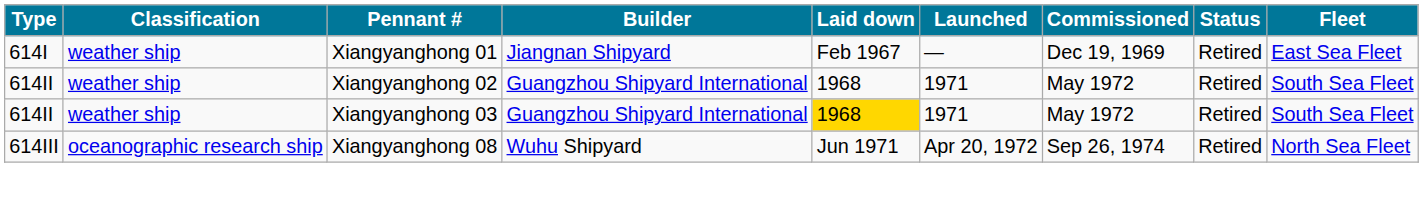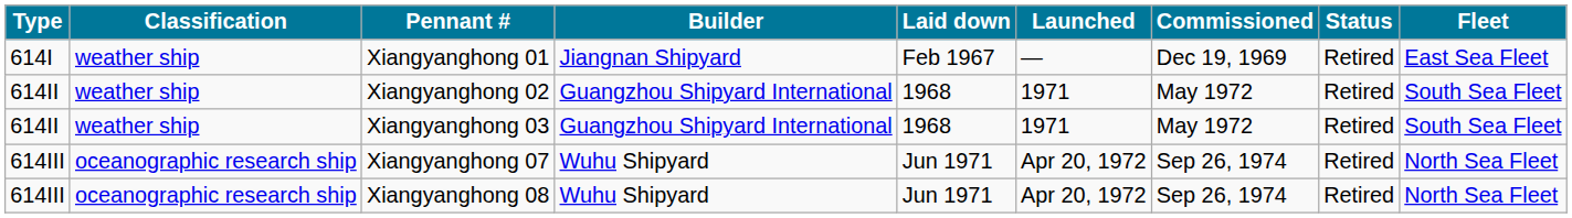Xiangyanghong 03 | Laid down: gold background -> no background
+ row: 614III | oceanographic research ship | Xiangyanghong 07 | Wuhu Shipyard | Jun 1971 | Apr 20, 1972 | Sep 26, 1974 | Retired | North Sea Fleet
